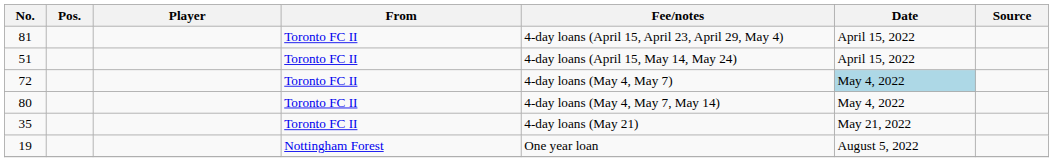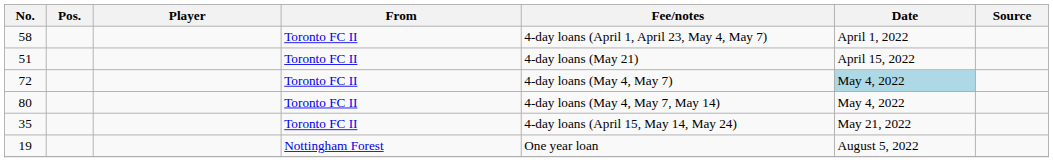+ row: 58 | Toronto FC II | 4-day loans (April 1, April 23, May 4, May 7) | April 1, 2022
- row: 81 | Toronto FC II | 4-day loans (April 15, April 23, April 29, May 4) | April 15, 2022
51 | Fee/notes: 4-day loans (April 15, May 14, May 24) -> 4-day loans (May 21)
35 | Fee/notes: 4-day loans (May 21) -> 4-day loans (April 15, May 14, May 24)
